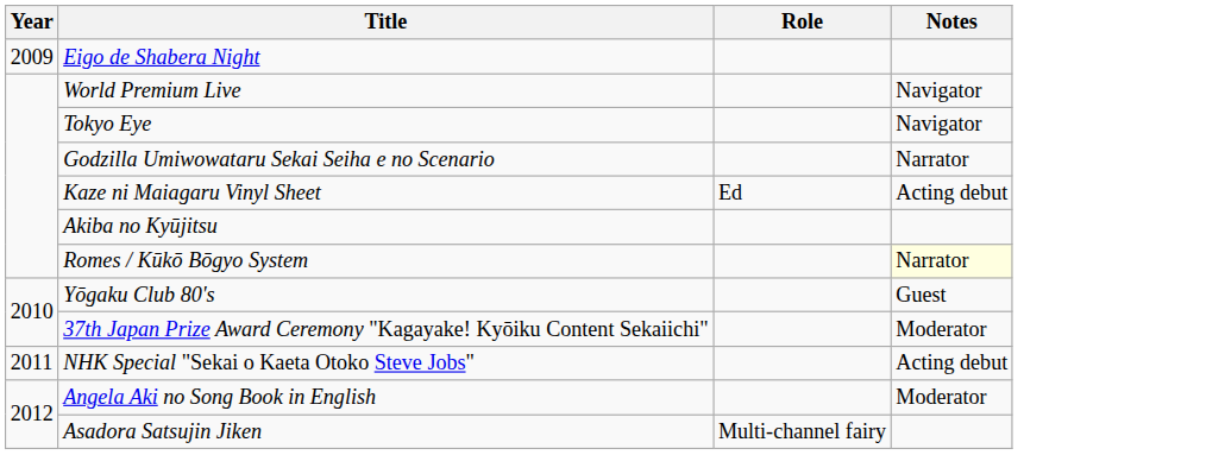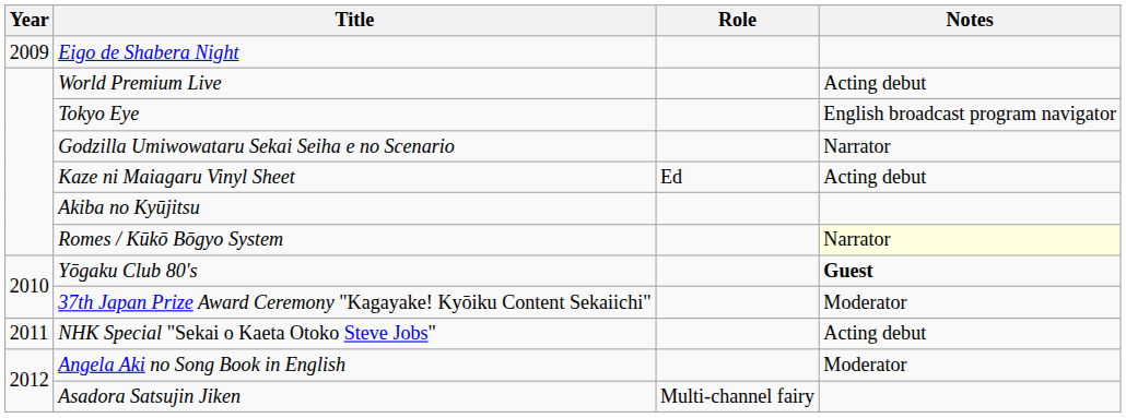World Premium Live | Notes: Navigator -> Acting debut
Tokyo Eye | Notes: Navigator -> English broadcast program navigator
Yōgaku Club 80's | Notes: normal -> bold
